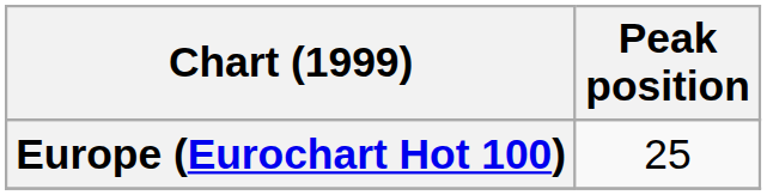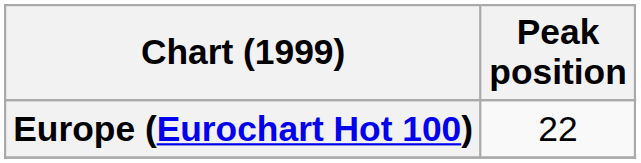Europe (Eurochart Hot 100) | Peak position: 25 -> 22
